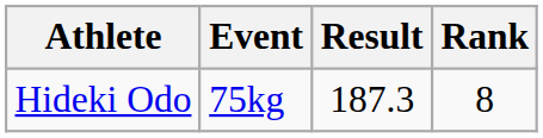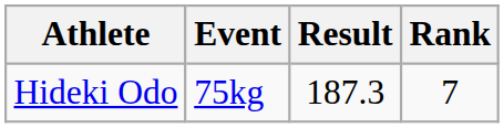Hideki Odo | Rank: 8 -> 7
